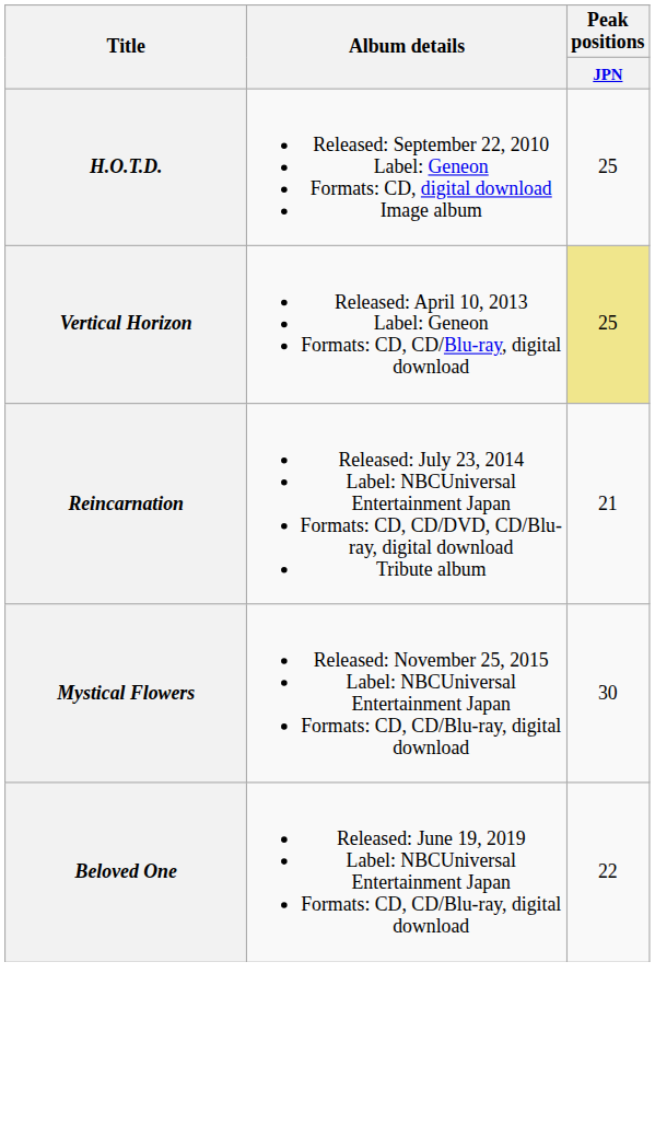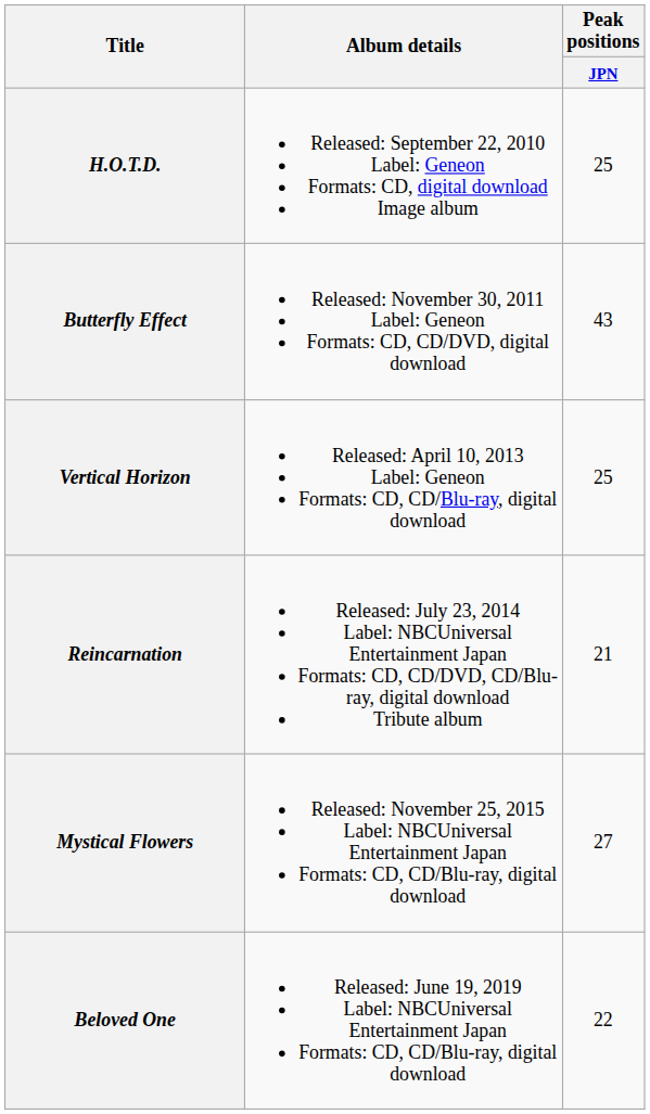+ row: Butterfly Effect | Released: November 30, 2011 Label: Geneon Formats: CD, CD/DVD, digital download | 43
Vertical Horizon | Peak positions / JPN: khaki background -> no background
Mystical Flowers | Peak positions / JPN: 30 -> 27
